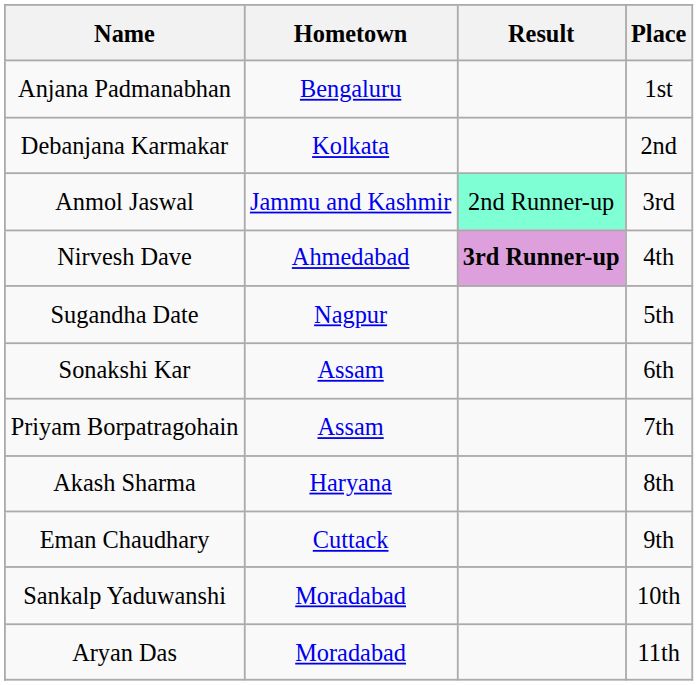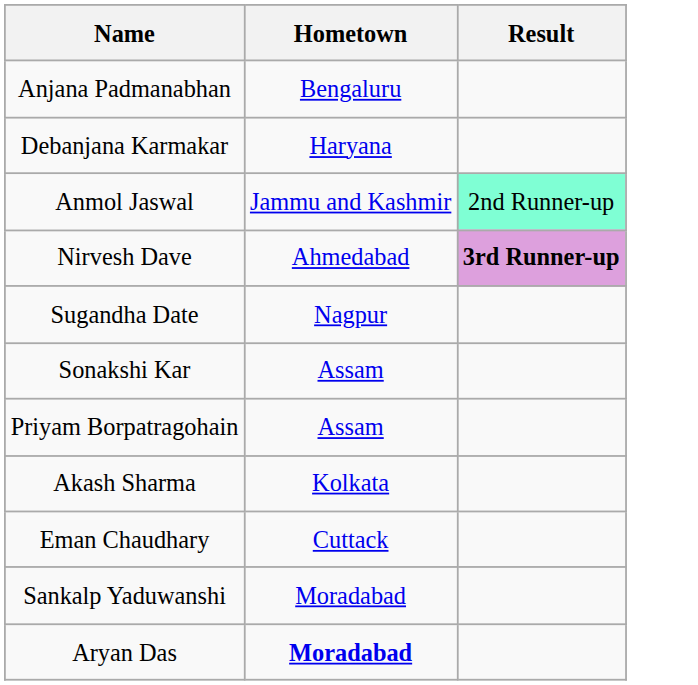- column: Place | 1st | 2nd | 3rd | 4th | 5th | 6th | 7th | 8th | 9th | 10th | 11th
Debanjana Karmakar | Hometown: Kolkata -> Haryana
Akash Sharma | Hometown: Haryana -> Kolkata
Aryan Das | Hometown: normal -> bold
